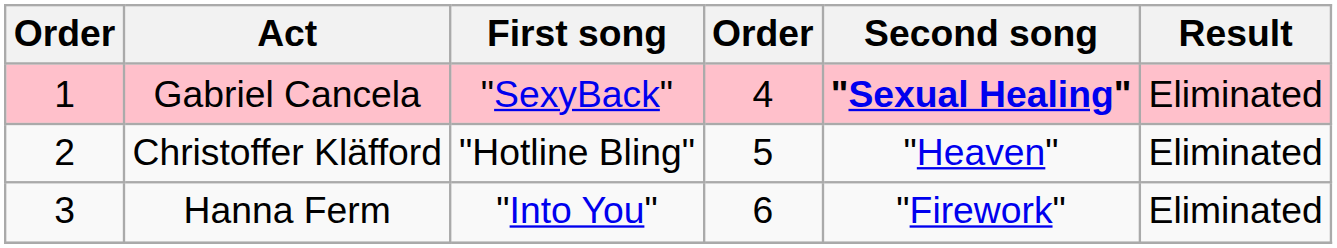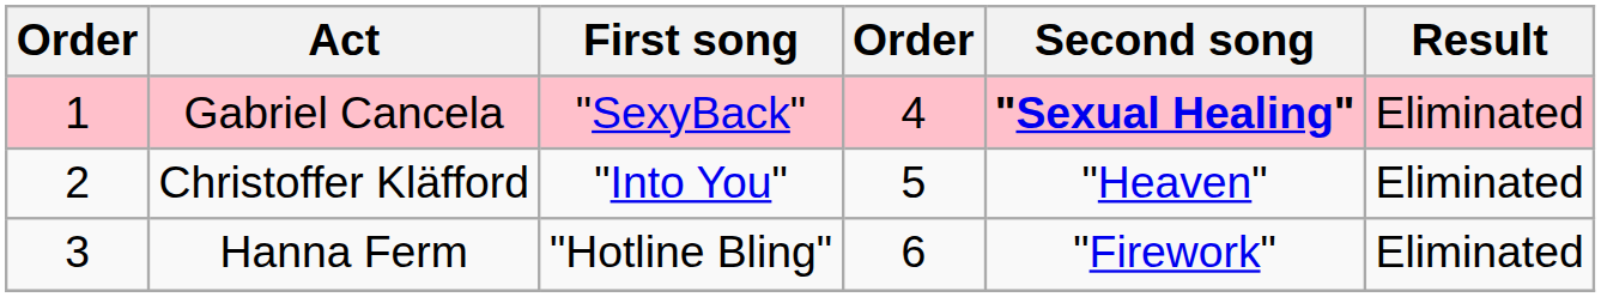Christoffer Kläfford | First song: "Hotline Bling" -> "Into You"
Hanna Ferm | First song: "Into You" -> "Hotline Bling"
